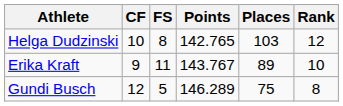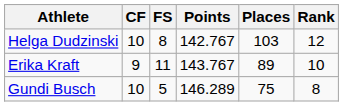Helga Dudzinski | Points: 142.765 -> 142.767
Gundi Busch | CF: 12 -> 10
